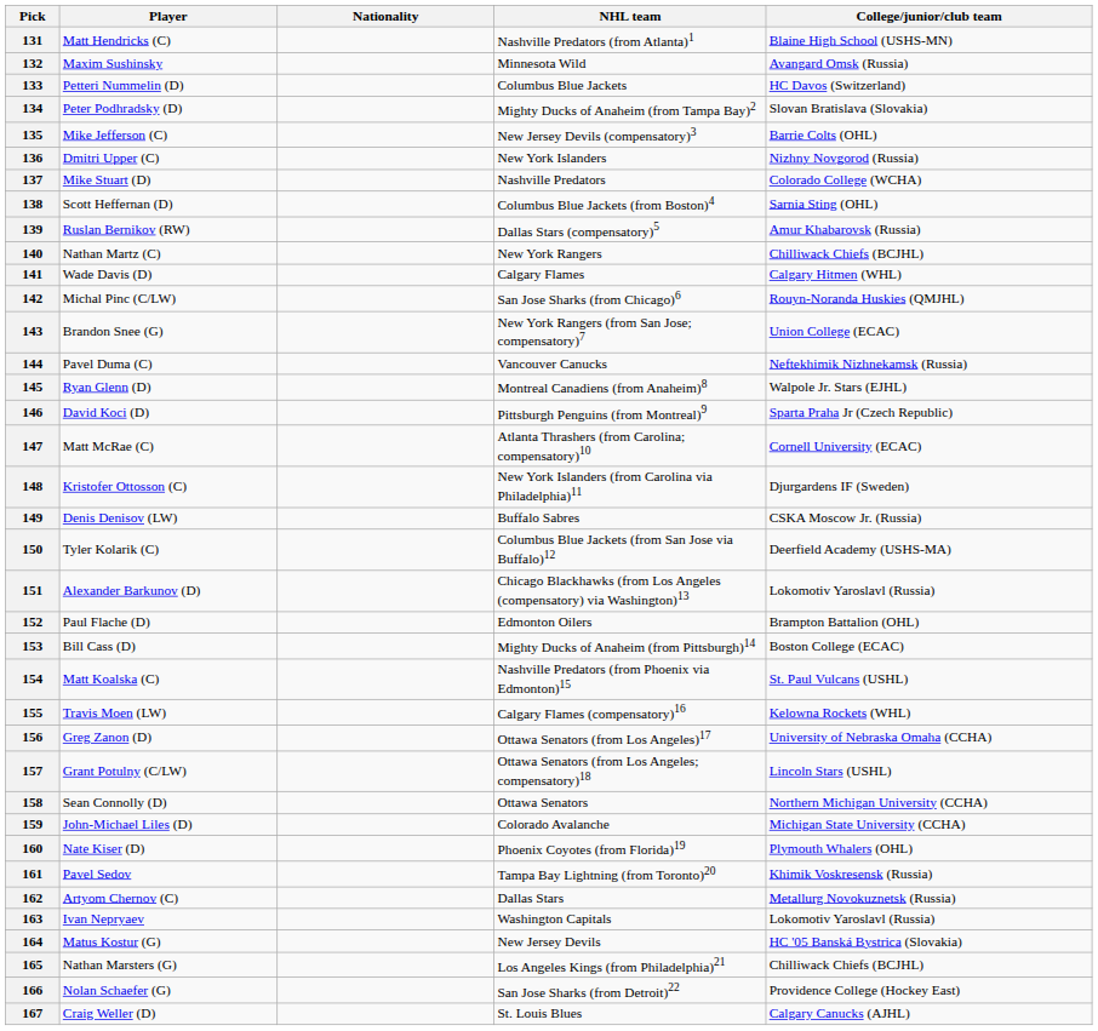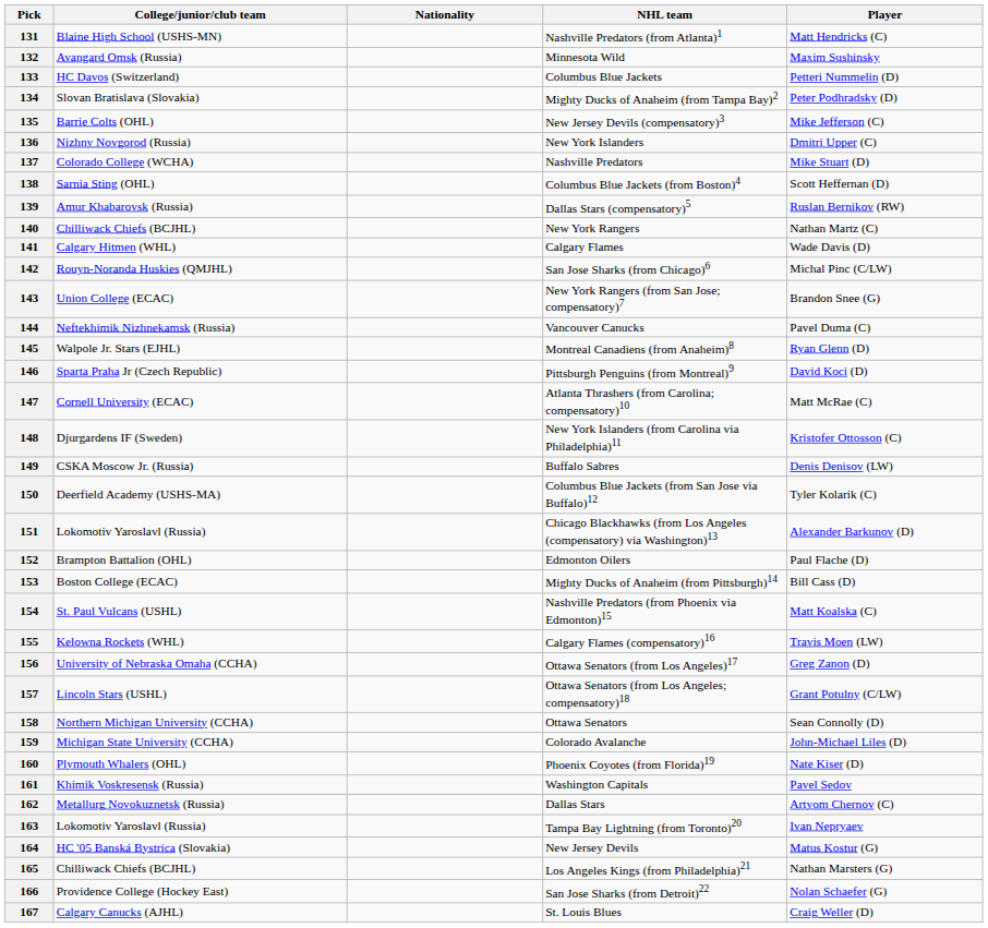columns swapped: Player <-> College/junior/club team
161 | NHL team: Tampa Bay Lightning (from Toronto)20 -> Washington Capitals
163 | NHL team: Washington Capitals -> Tampa Bay Lightning (from Toronto)20
